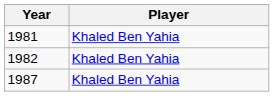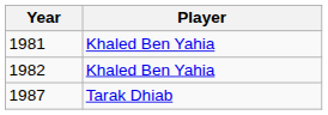1987 | Player: Khaled Ben Yahia -> Tarak Dhiab
